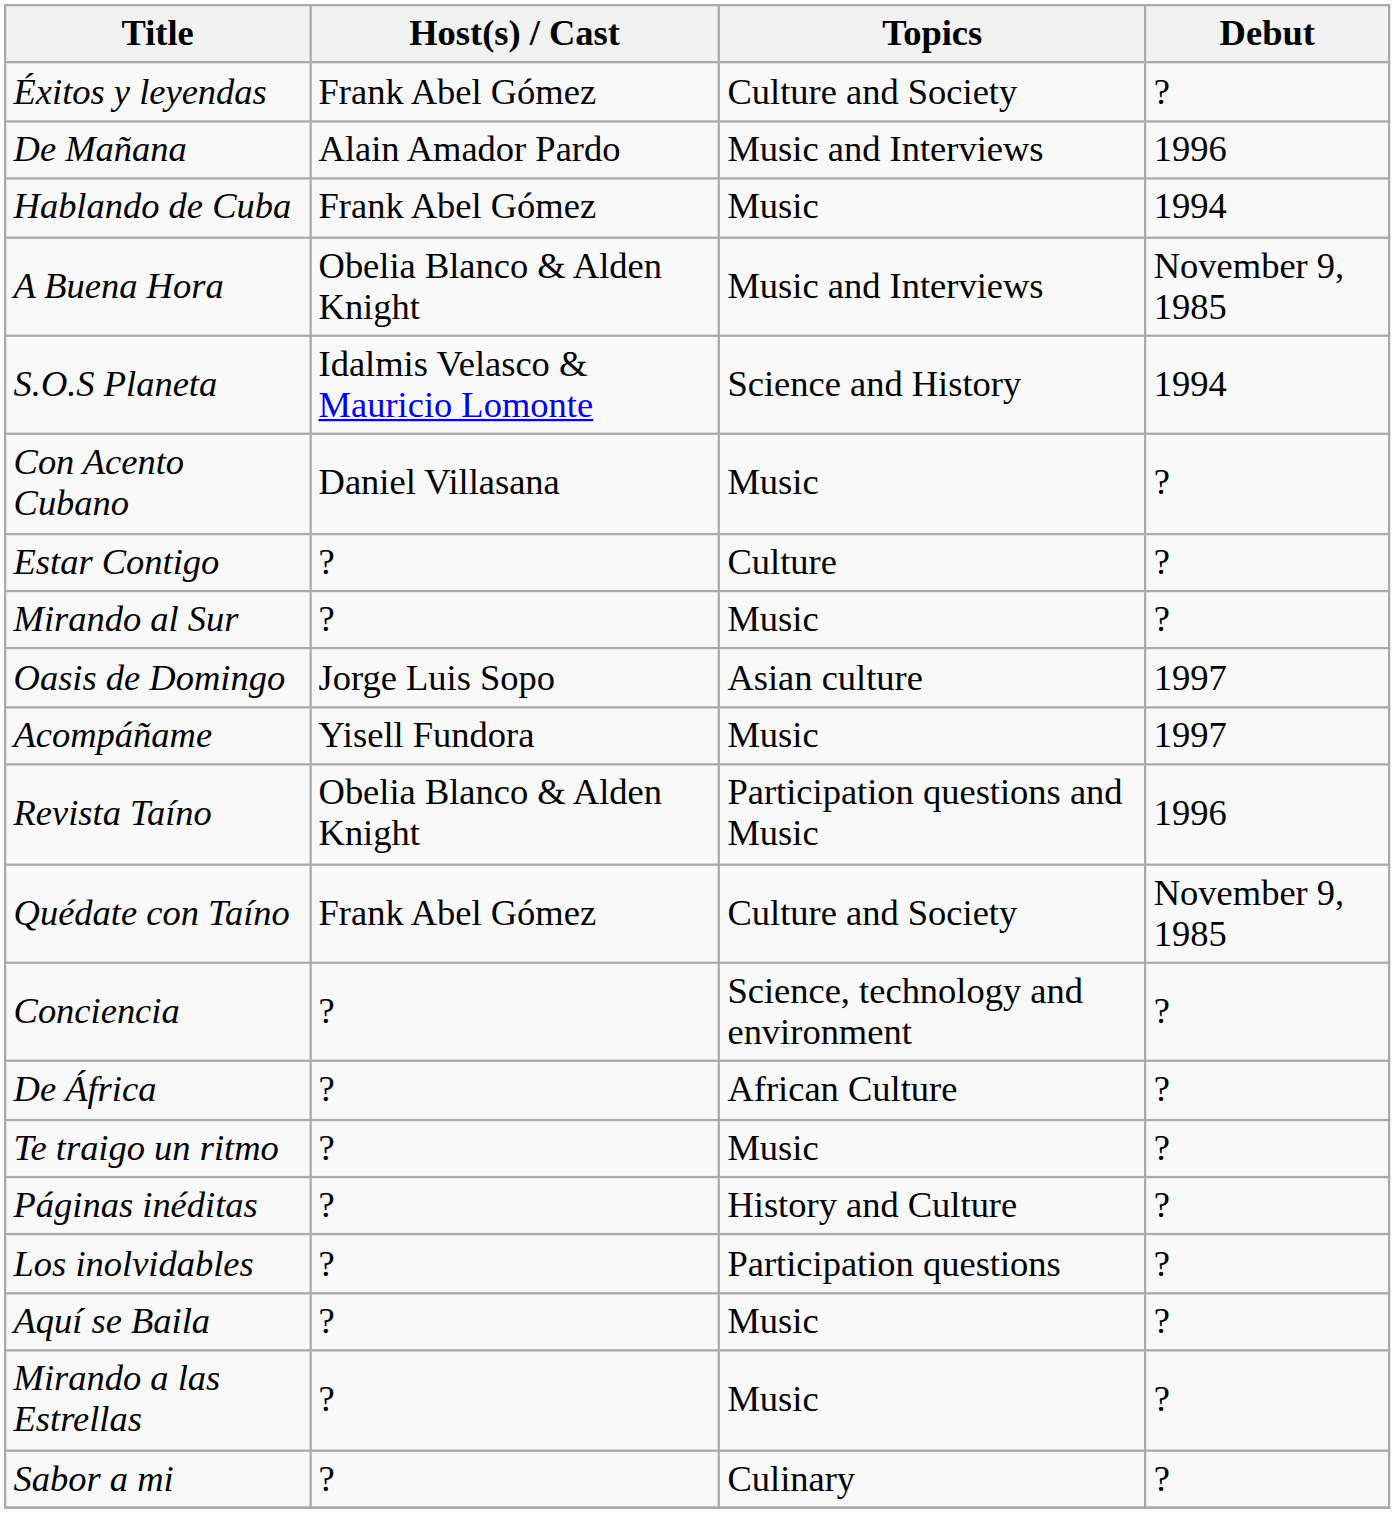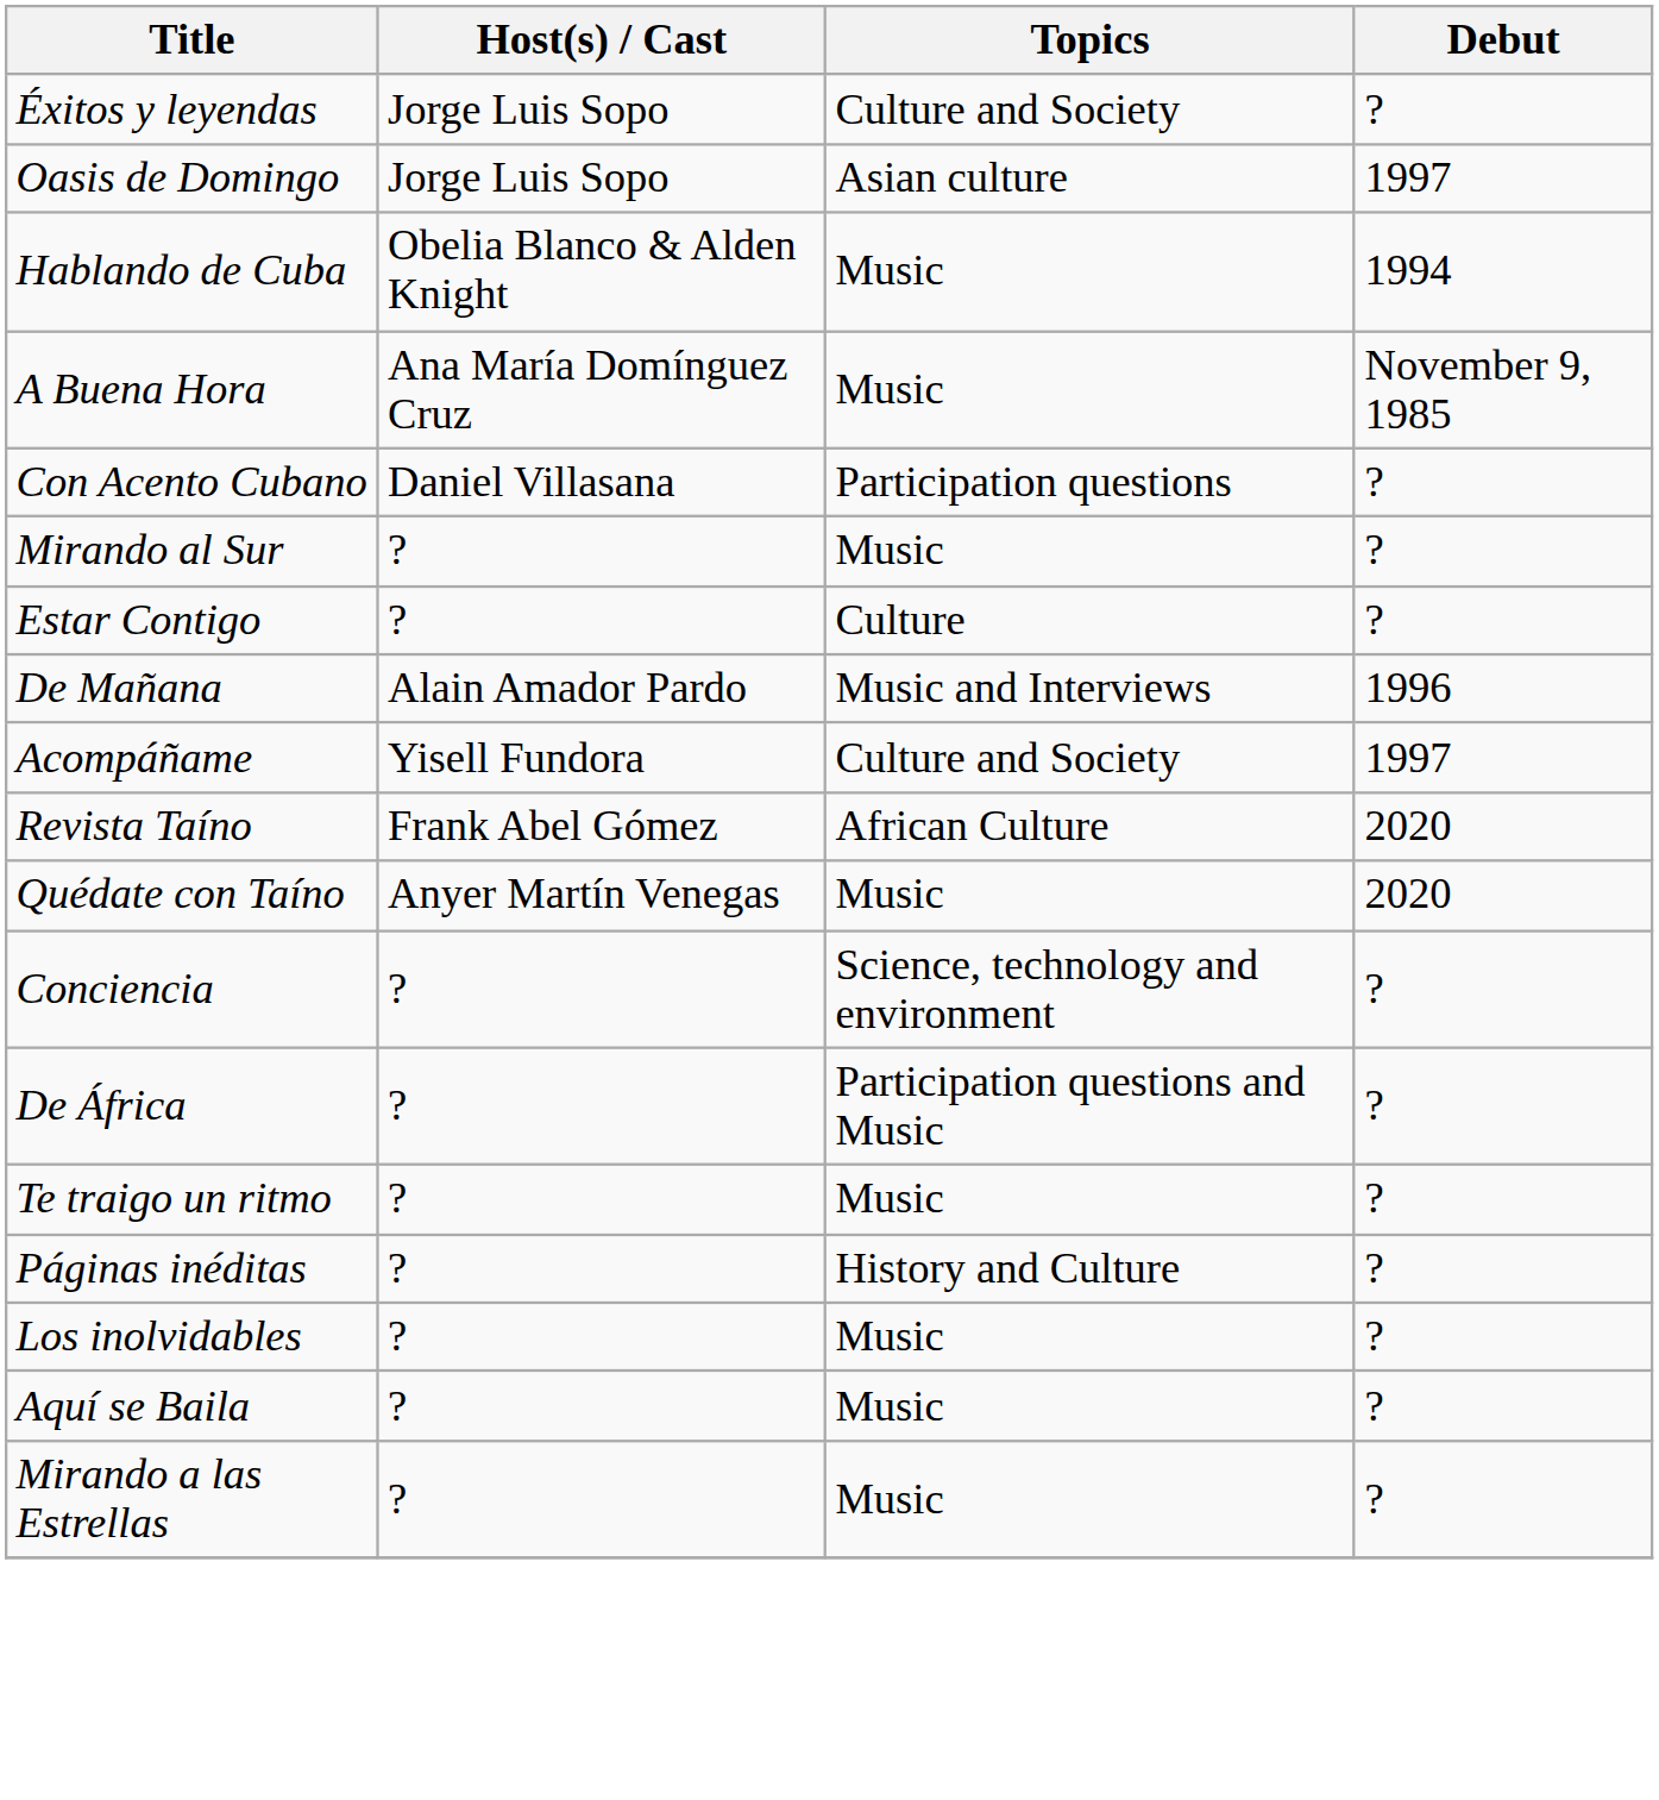Éxitos y leyendas | Host(s) / Cast: Frank Abel Gómez -> Jorge Luis Sopo
rows swapped: De Mañana <-> Oasis de Domingo
Hablando de Cuba | Host(s) / Cast: Frank Abel Gómez -> Obelia Blanco & Alden Knight
A Buena Hora | Host(s) / Cast: Obelia Blanco & Alden Knight -> Ana María Domínguez Cruz
A Buena Hora | Topics: Music and Interviews -> Music
- row: S.O.S Planeta | Idalmis Velasco & Mauricio Lomonte | Science and History | 1994
Con Acento Cubano | Topics: Music -> Participation questions
rows swapped: Estar Contigo <-> Mirando al Sur
Acompáñame | Topics: Music -> Culture and Society
Revista Taíno | Host(s) / Cast: Obelia Blanco & Alden Knight -> Frank Abel Gómez
Revista Taíno | Topics: Participation questions and Music -> African Culture
Revista Taíno | Debut: 1996 -> 2020
Quédate con Taíno | Host(s) / Cast: Frank Abel Gómez -> Anyer Martín Venegas
Quédate con Taíno | Topics: Culture and Society -> Music
Quédate con Taíno | Debut: November 9, 1985 -> 2020
De África | Topics: African Culture -> Participation questions and Music
Los inolvidables | Topics: Participation questions -> Music
- row: Sabor a mi | ? | Culinary | ?
